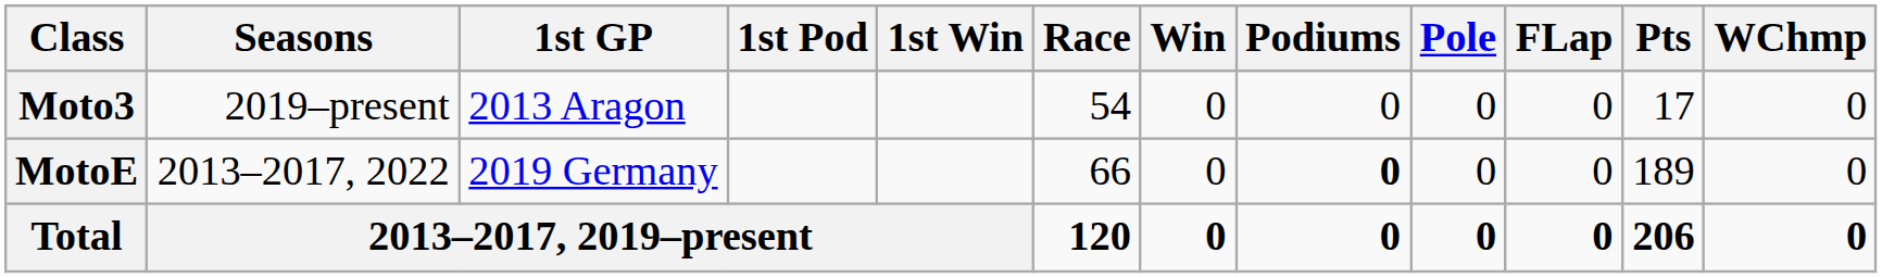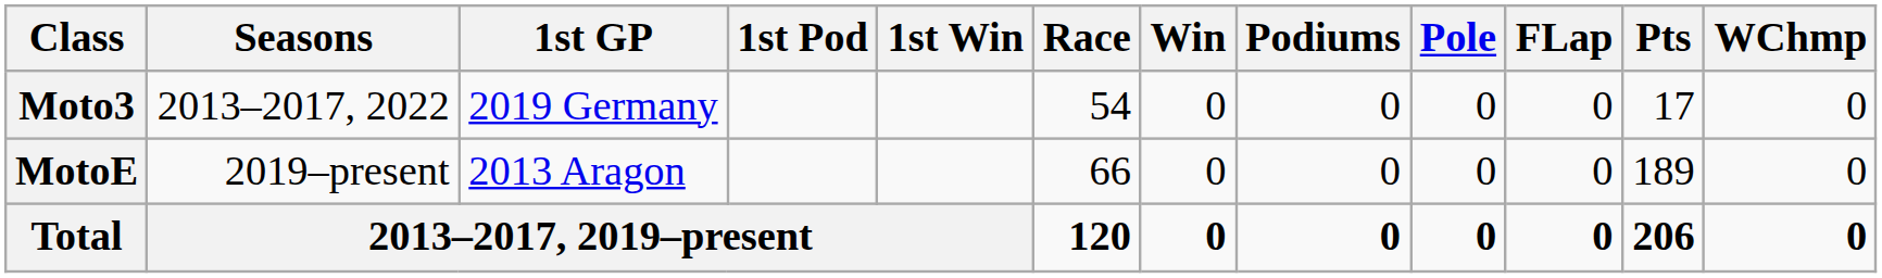Moto3 | Seasons: 2019–present -> 2013–2017, 2022
Moto3 | 1st GP: 2013 Aragon -> 2019 Germany
MotoE | Seasons: 2013–2017, 2022 -> 2019–present
MotoE | 1st GP: 2019 Germany -> 2013 Aragon
MotoE | Podiums: bold -> normal
